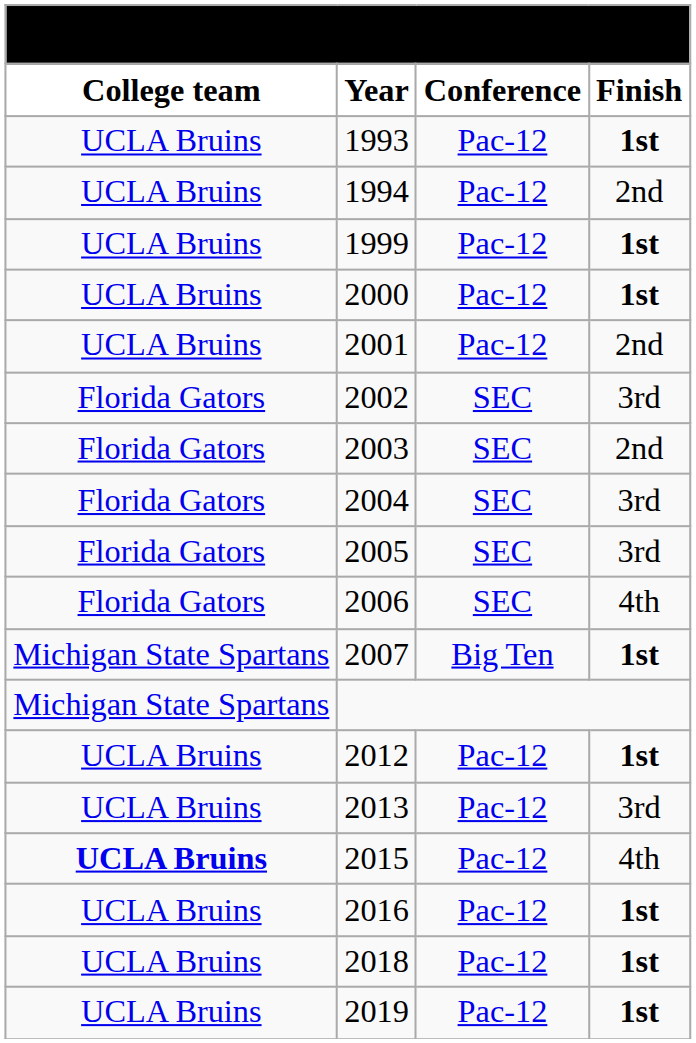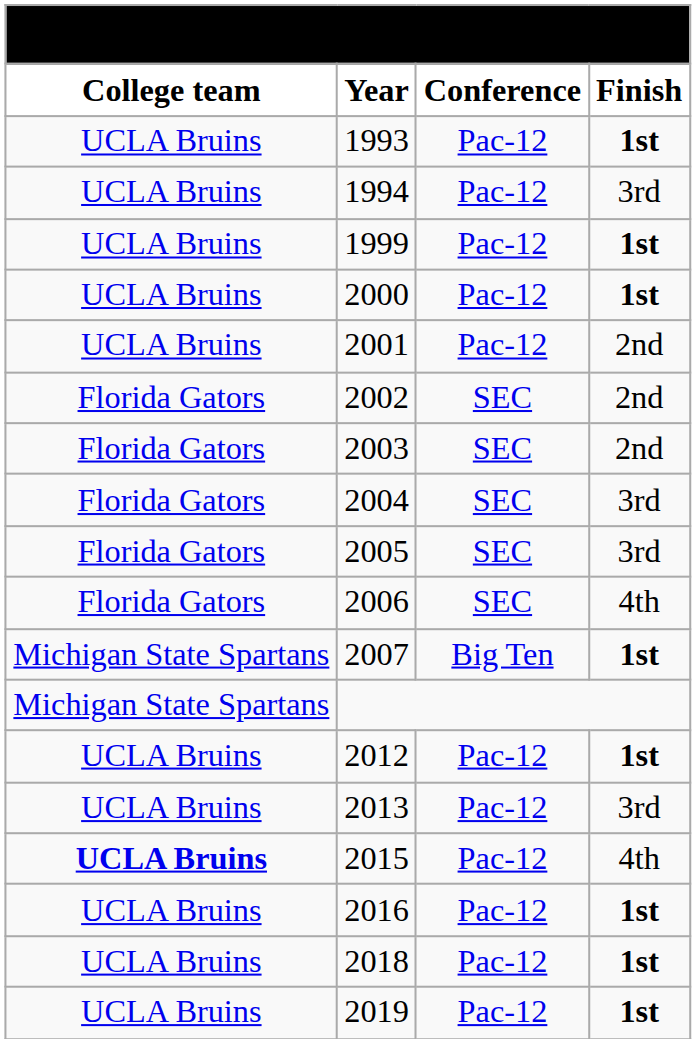1994 | column 4: 2nd -> 3rd
2002 | column 4: 3rd -> 2nd
